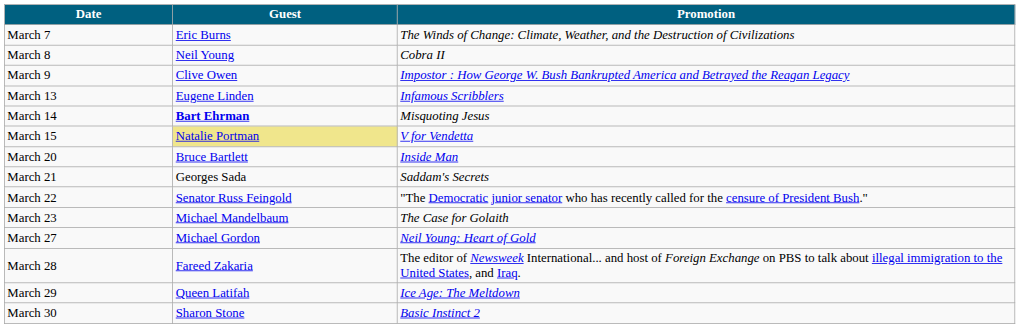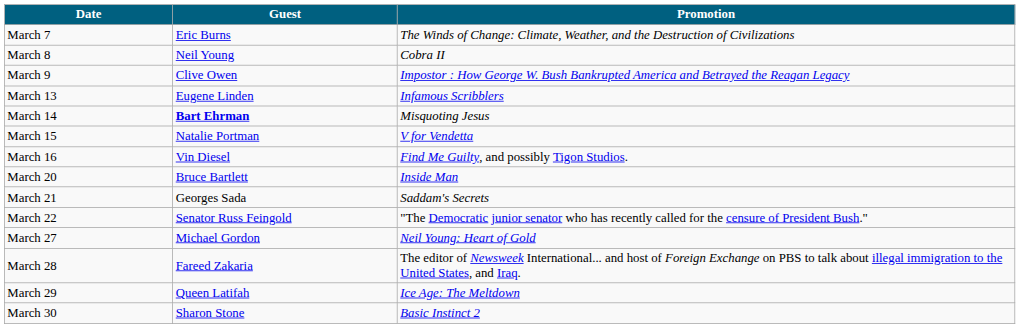March 15 | Guest: khaki background -> no background
+ row: March 16 | Vin Diesel | Find Me Guilty, and possibly Tigon Studios.
- row: March 23 | Michael Mandelbaum | The Case for Golaith
